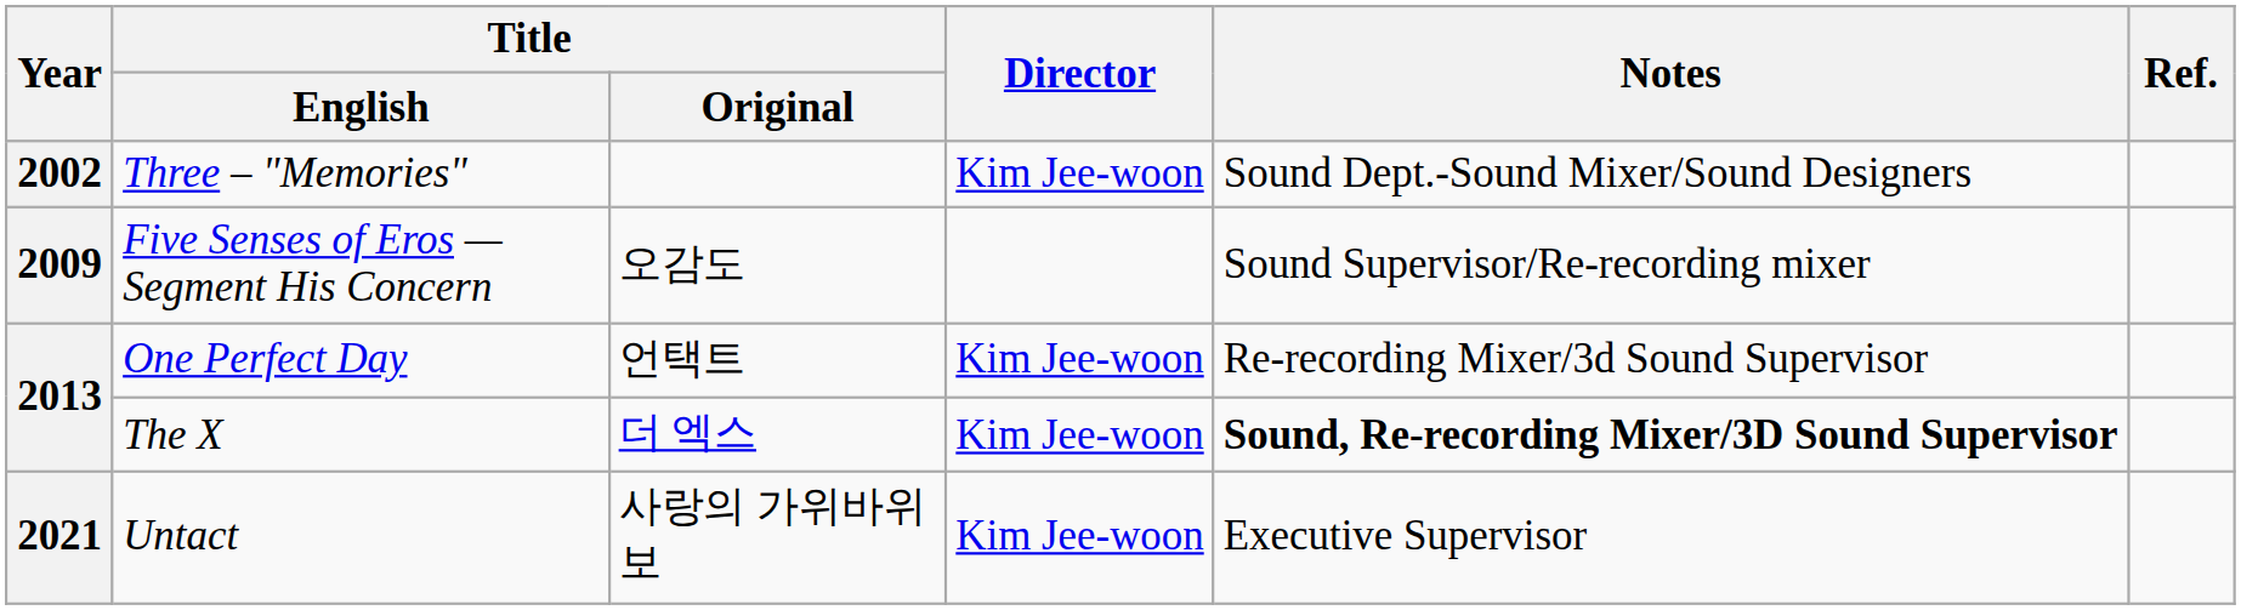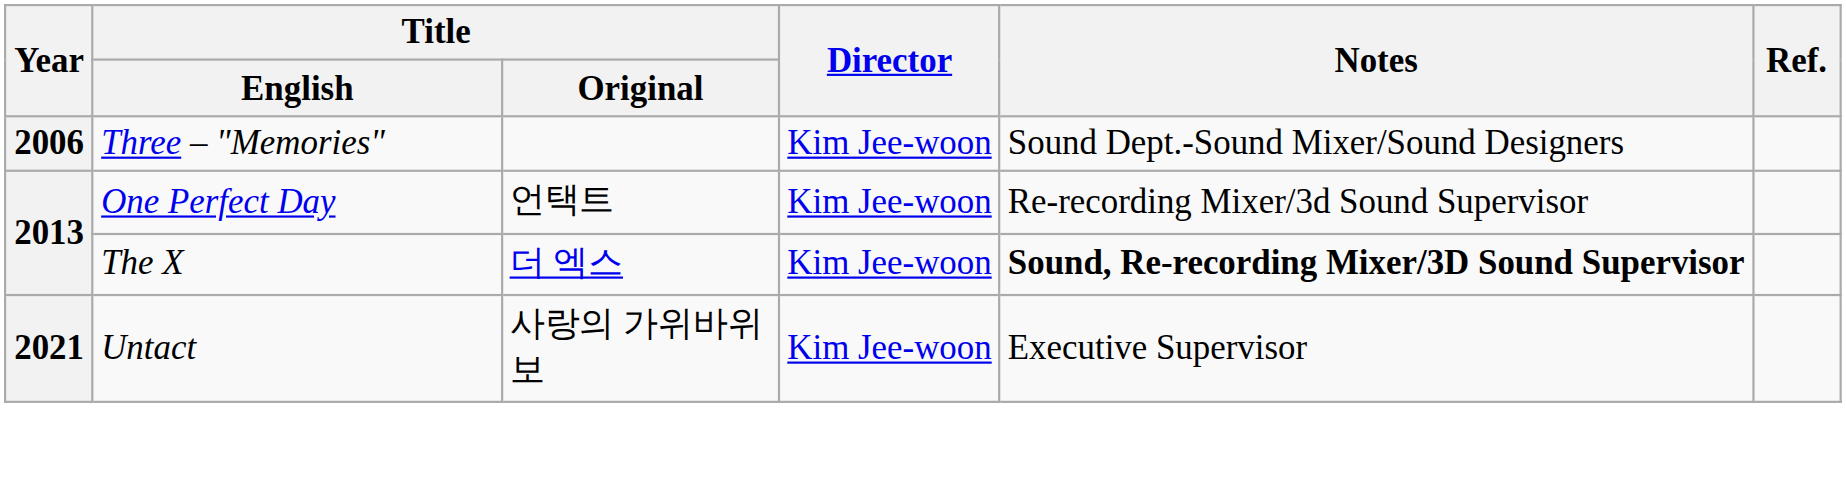Three – "Memories" | Year: 2002 -> 2006
- row: 2009 | Five Senses of Eros — Segment His Concern | 오감도 | Sound Supervisor/Re-recording mixer
